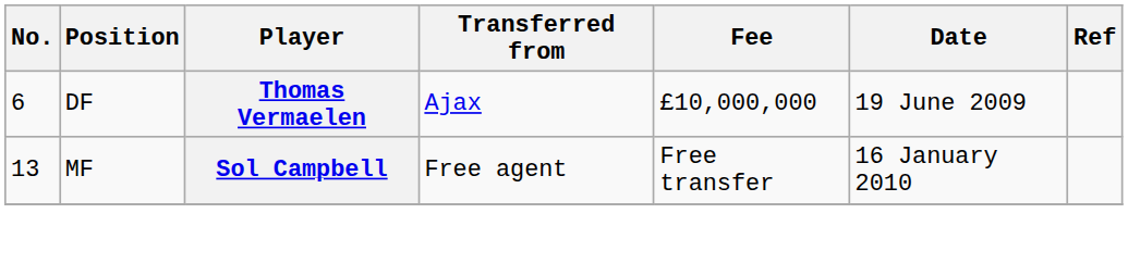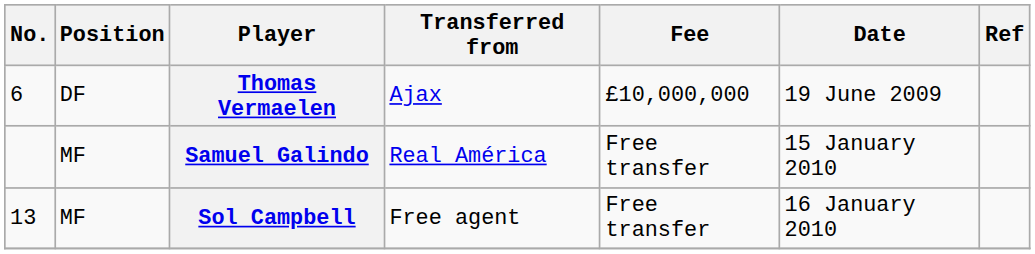+ row: MF | Samuel Galindo | Real América | Free transfer | 15 January 2010
